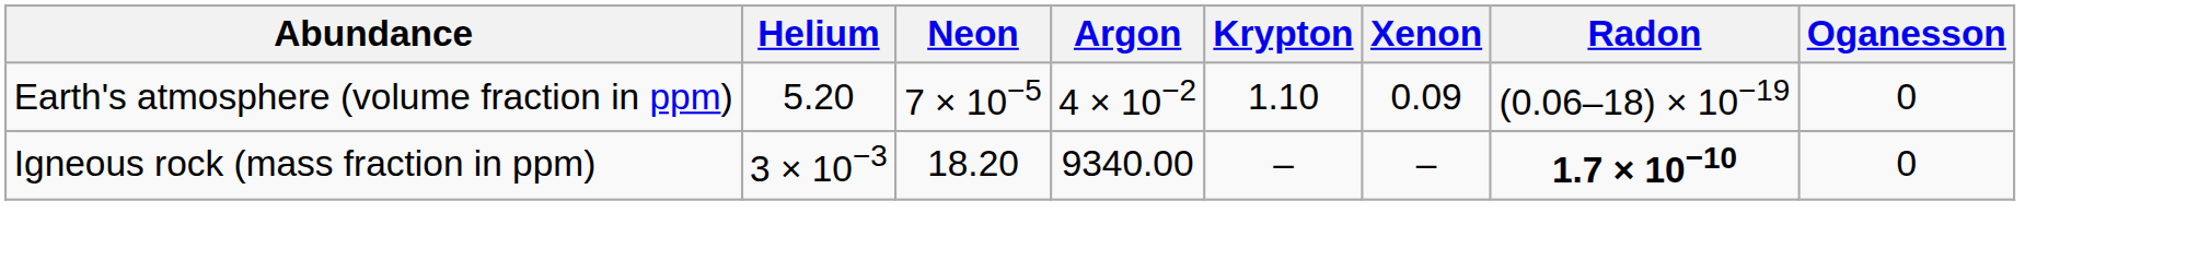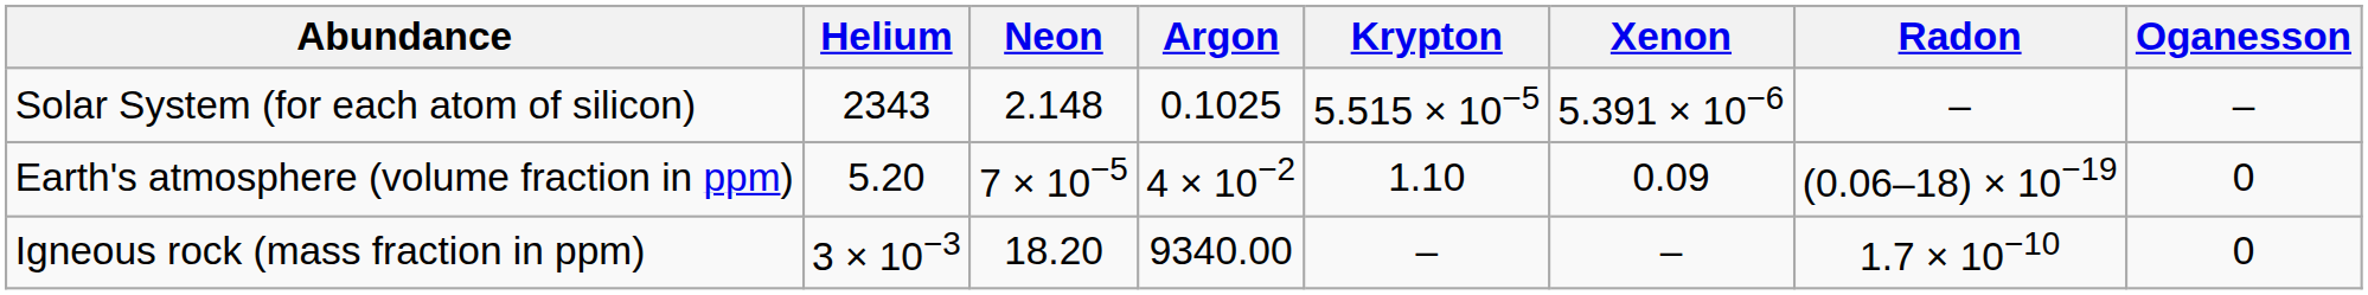+ row: Solar System (for each atom of silicon) | 2343 | 2.148 | 0.1025 | 5.515 × 10−5 | 5.391 × 10−6 | – | –
Igneous rock (mass fraction in ppm) | Radon: bold -> normal
